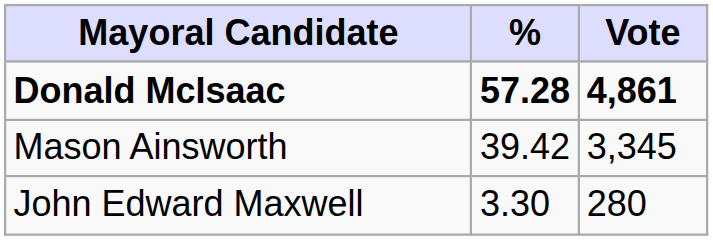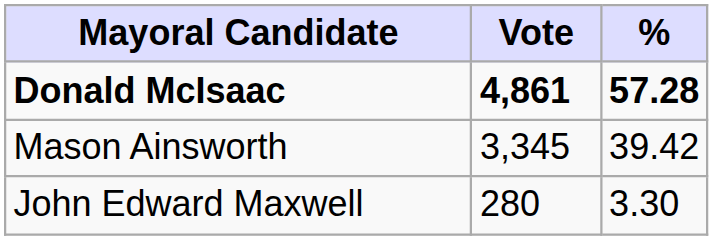columns swapped: Vote <-> %
